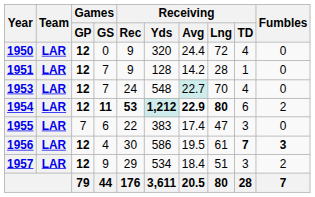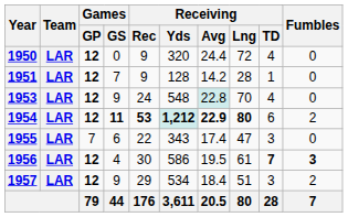1953 | Games / GS: 7 -> 9
1953 | Receiving / Avg: 22.7 -> 22.8
1955 | Receiving / Yds: 383 -> 343
